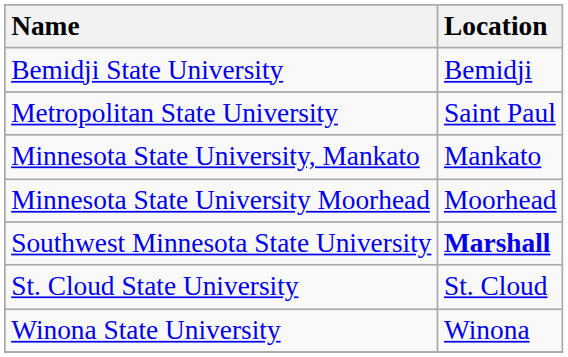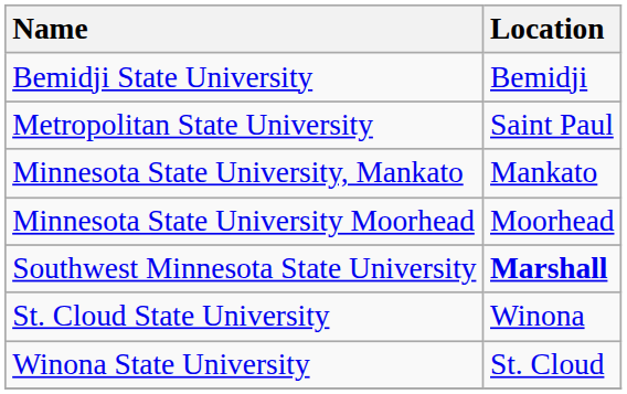St. Cloud State University | Location: St. Cloud -> Winona
Winona State University | Location: Winona -> St. Cloud
